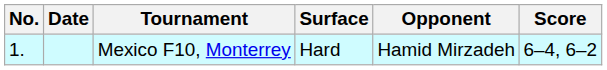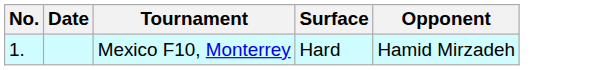- column: Score | 6–4, 6–2
